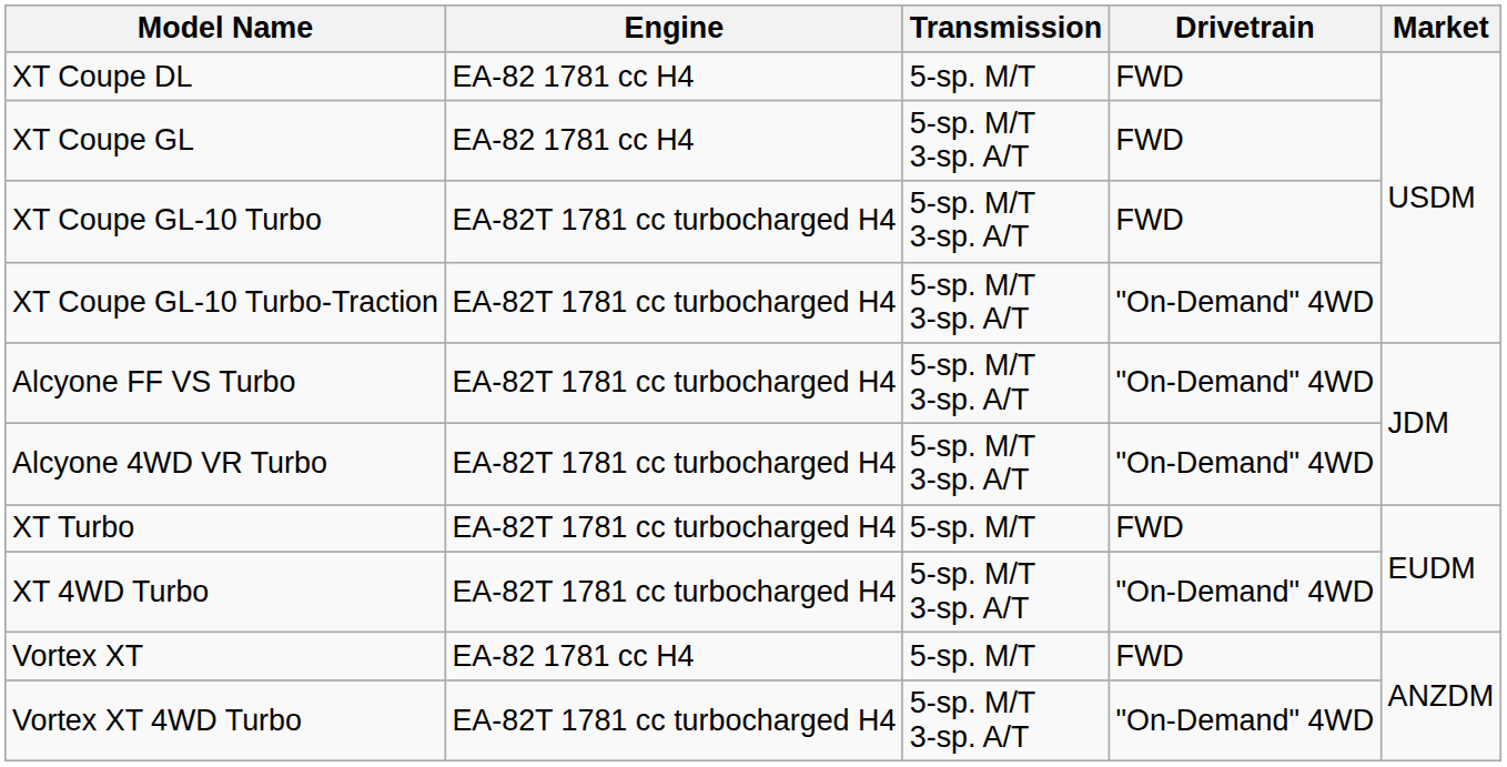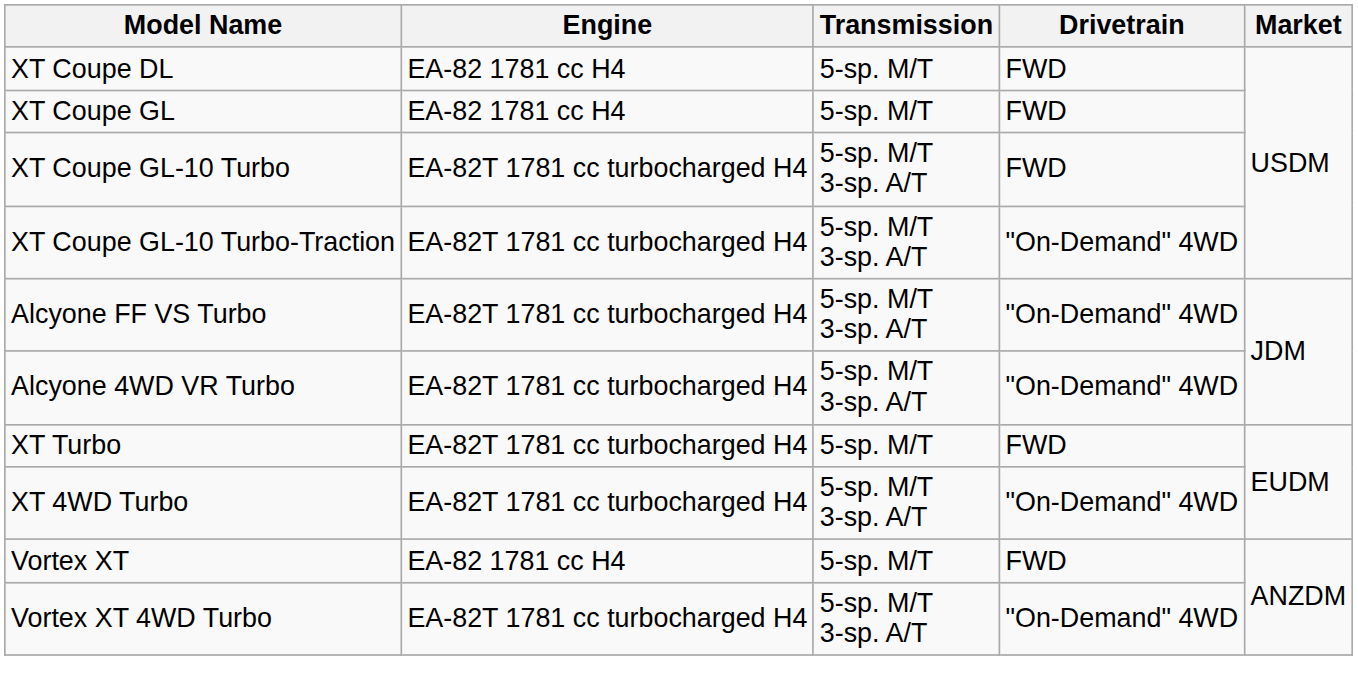XT Coupe GL | Transmission: 5-sp. M/T 3-sp. A/T -> 5-sp. M/T
